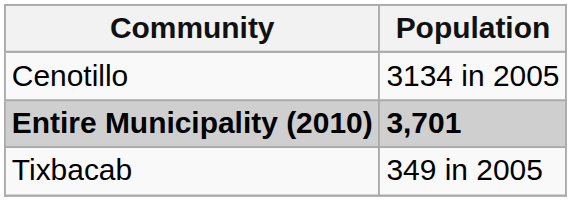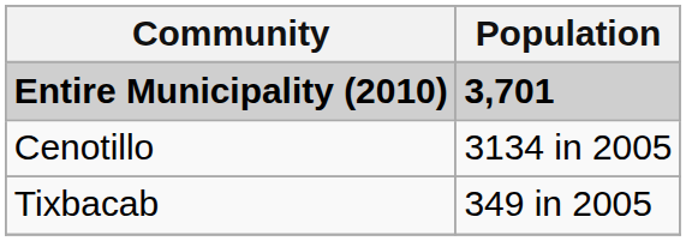rows swapped: Entire Municipality (2010) <-> Cenotillo
